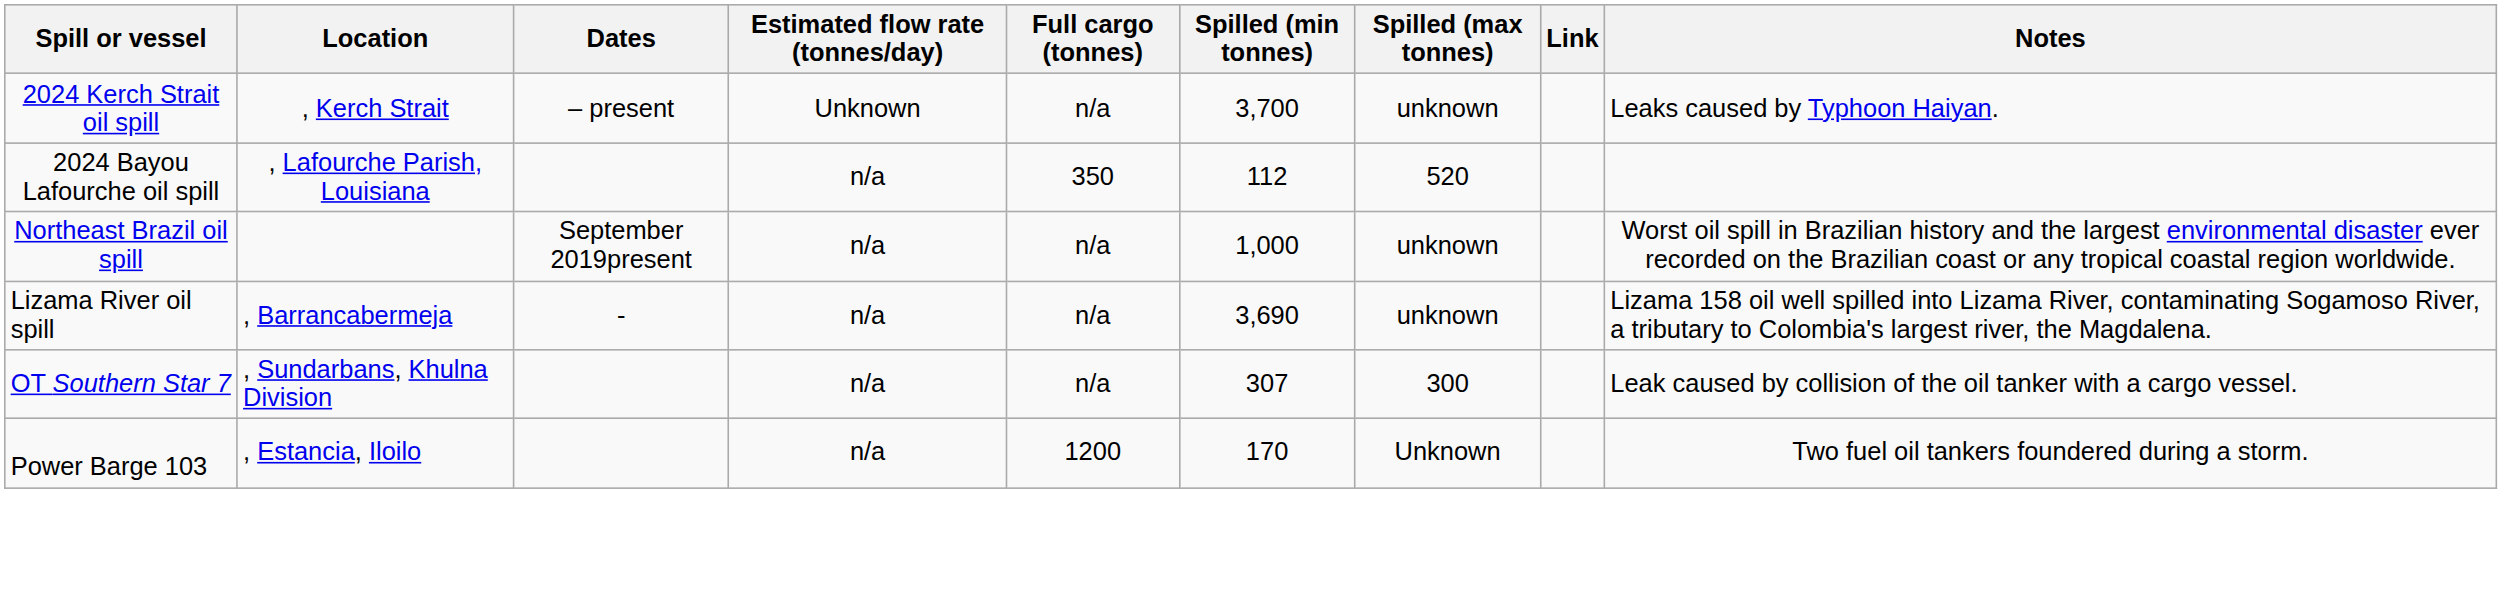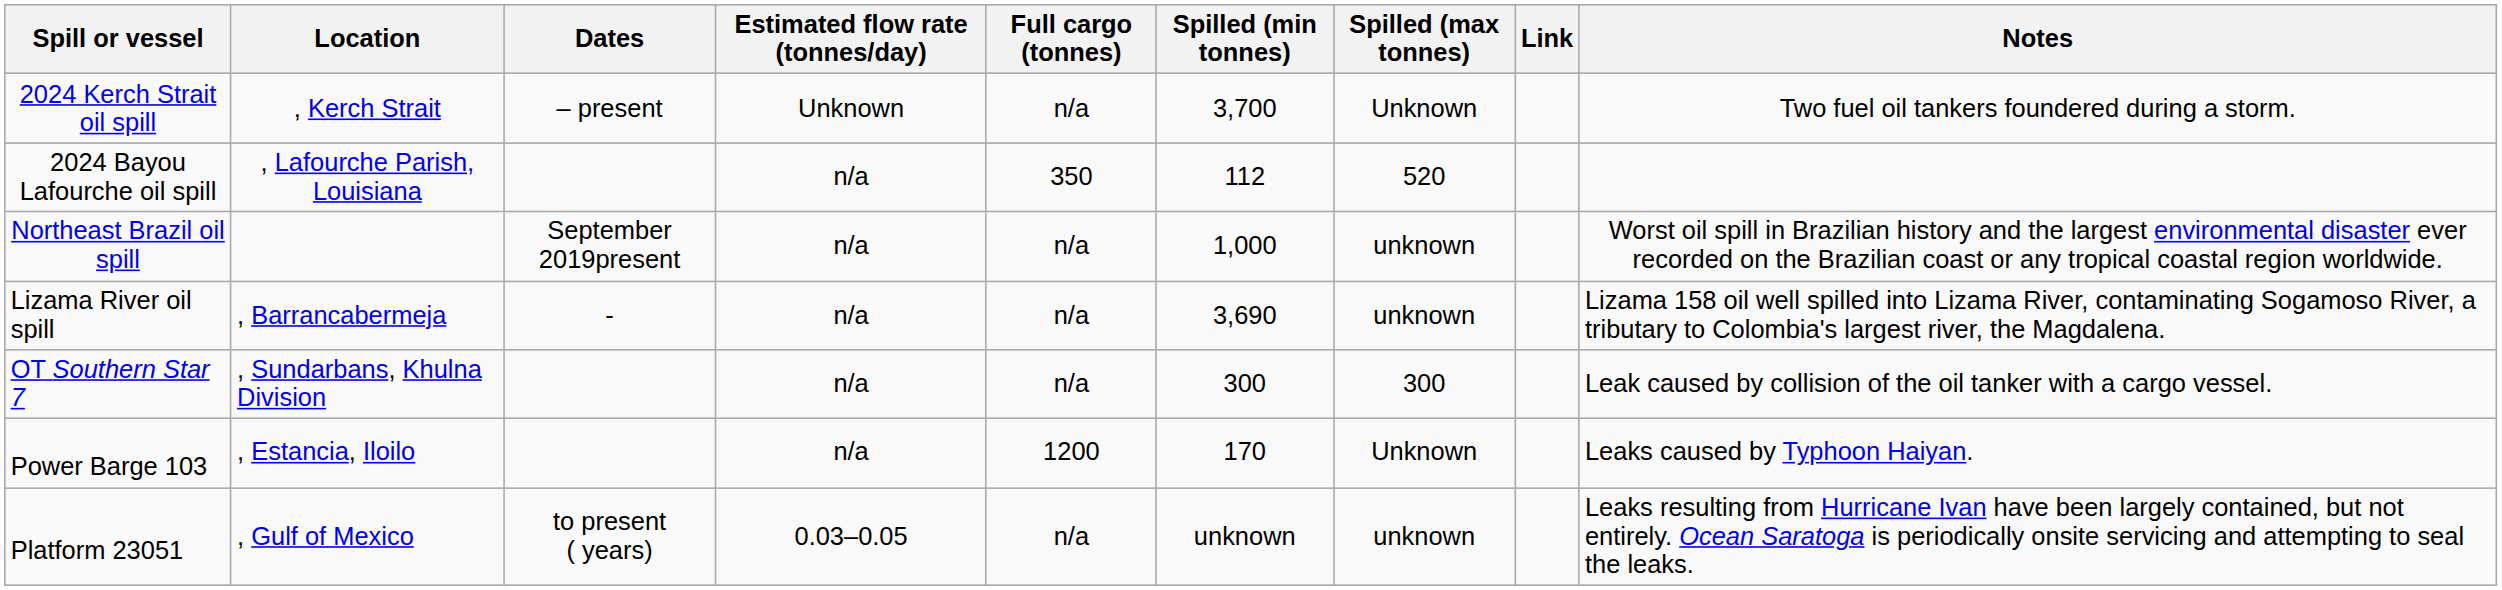2024 Kerch Strait oil spill | Spilled (max tonnes): unknown -> Unknown
2024 Kerch Strait oil spill | Notes: Leaks caused by Typhoon Haiyan. -> Two fuel oil tankers foundered during a storm.
OT Southern Star 7 | Spilled (min tonnes): 307 -> 300
Power Barge 103 | Notes: Two fuel oil tankers foundered during a storm. -> Leaks caused by Typhoon Haiyan.
+ row: Platform 23051 | , Gulf of Mexico | to present ( years) | 0.03–0.05 | n/a | unknown | unknown | Leaks resulting from Hurricane Ivan have been largely contained, but not entirely. Ocean Saratoga is periodically onsite servicing and attempting to seal the leaks.
